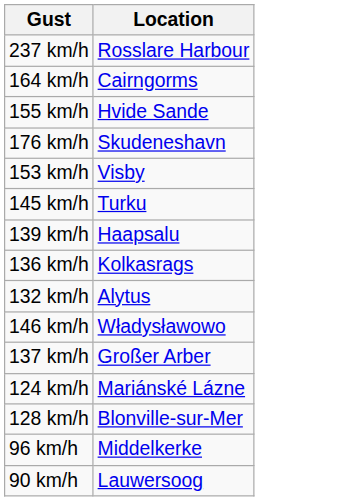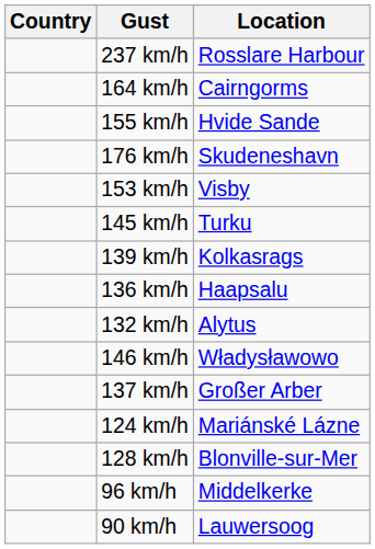+ column: Country
139 km/h | Location: Haapsalu -> Kolkasrags
136 km/h | Location: Kolkasrags -> Haapsalu
